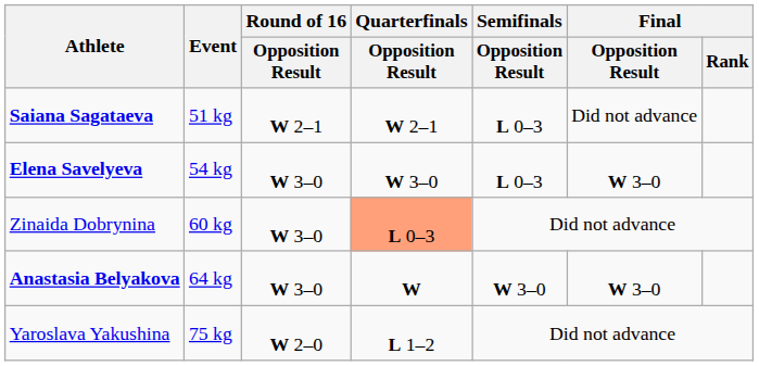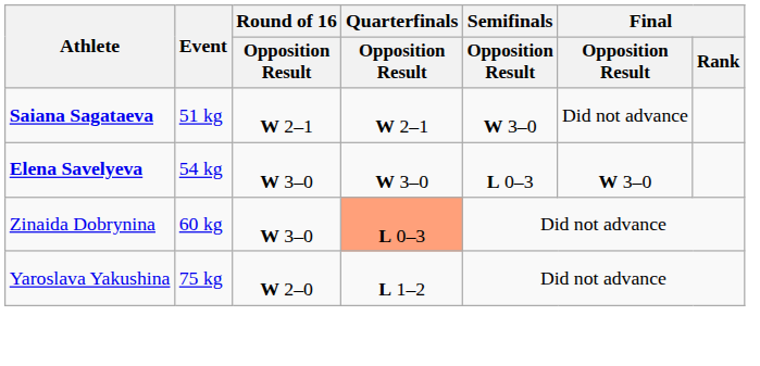Saiana Sagataeva | Semifinals / Opposition Result: L 0–3 -> W 3–0
- row: Anastasia Belyakova | 64 kg | W 3–0 | W | W 3–0 | W 3–0
